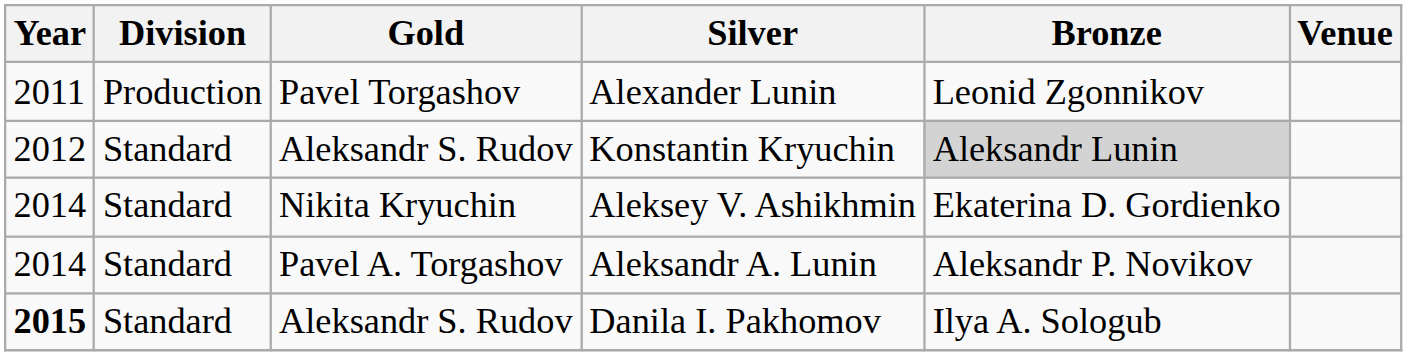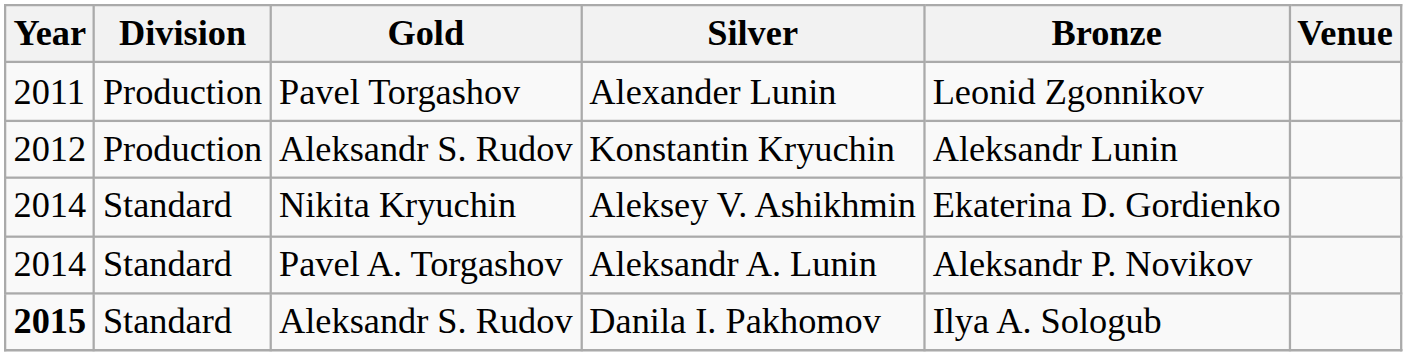Konstantin Kryuchin | Division: Standard -> Production
Konstantin Kryuchin | Bronze: lightgrey background -> no background
